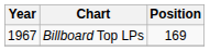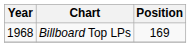Billboard Top LPs | Year: 1967 -> 1968
